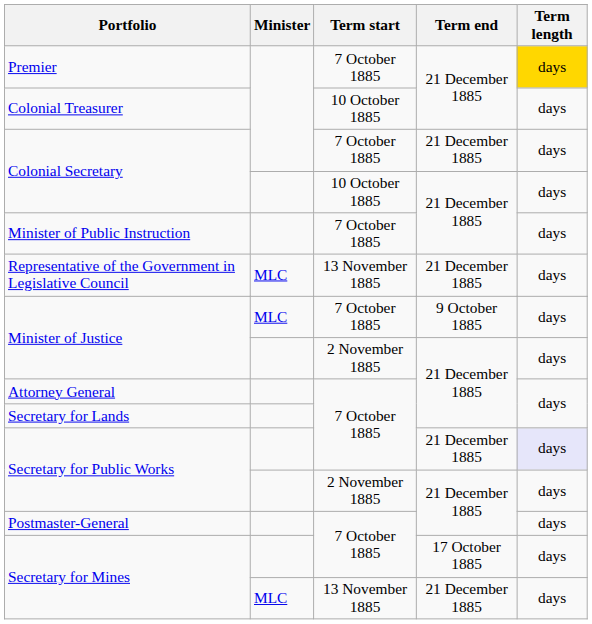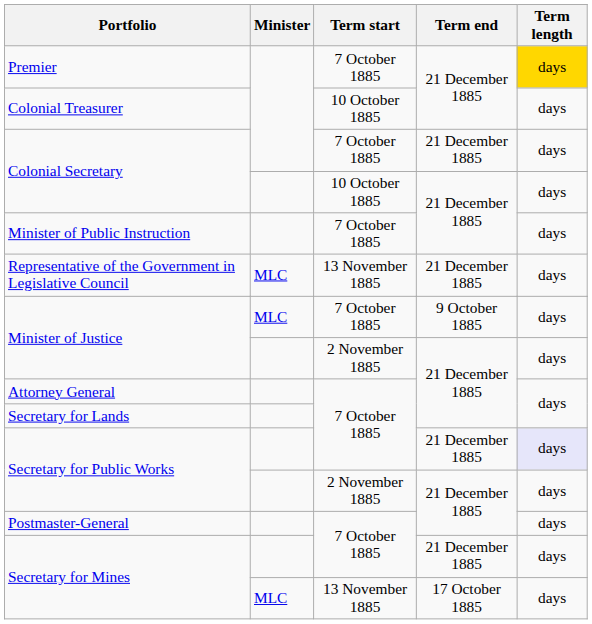Secretary for Mines / 7 October 1885 | Term end: 17 October 1885 -> 21 December 1885
Secretary for Mines / 13 November 1885 | Term end: 21 December 1885 -> 17 October 1885
